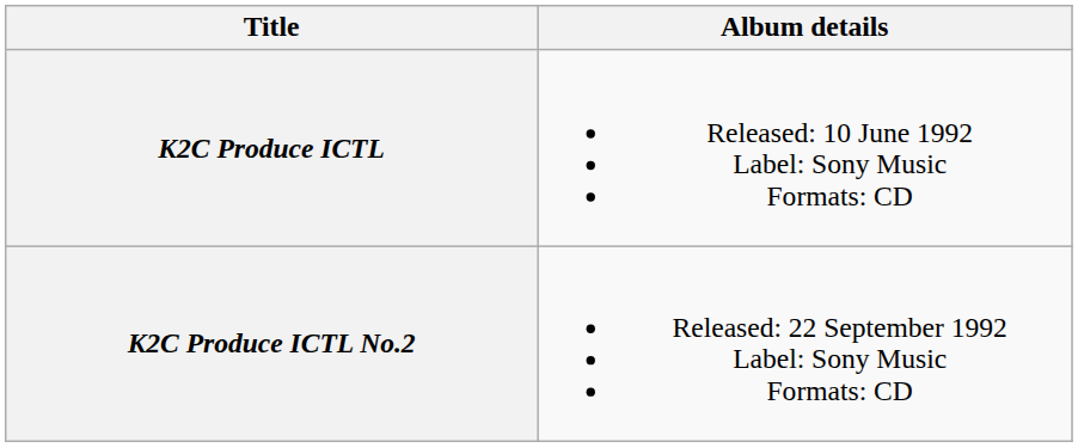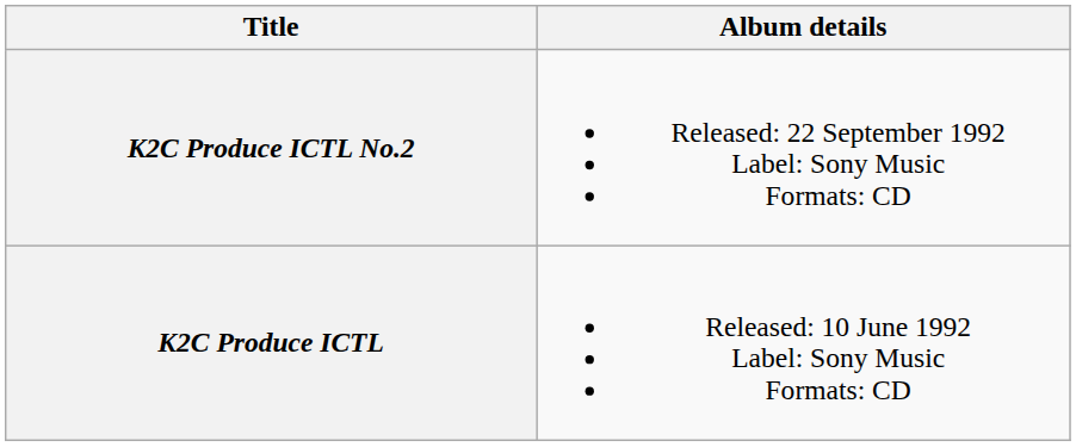rows swapped: K2C Produce ICTL <-> K2C Produce ICTL No.2
